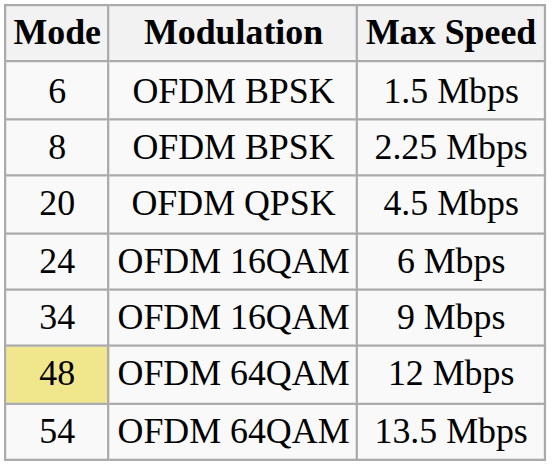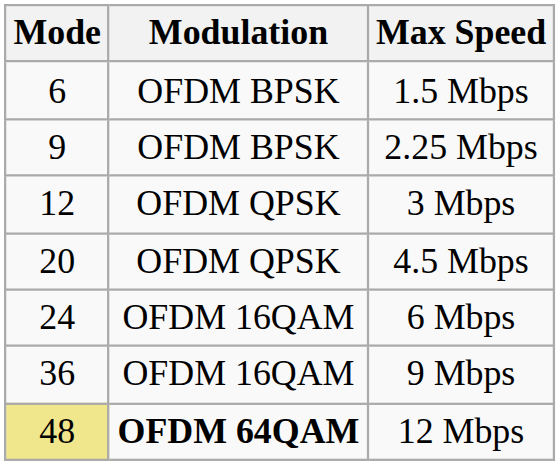2.25 Mbps | Mode: 8 -> 9
+ row: 12 | OFDM QPSK | 3 Mbps
9 Mbps | Mode: 34 -> 36
12 Mbps | Modulation: normal -> bold
- row: 54 | OFDM 64QAM | 13.5 Mbps
